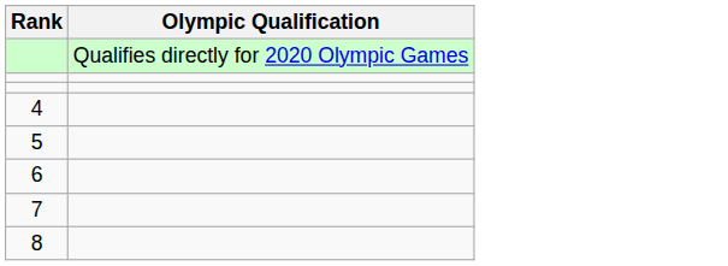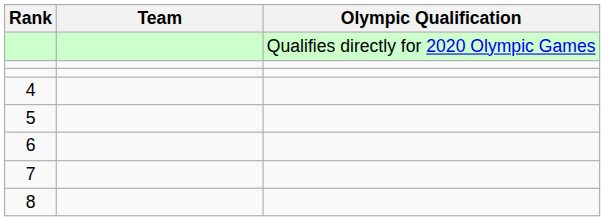+ column: Team
